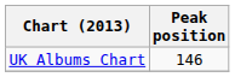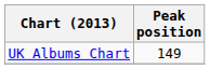UK Albums Chart | Peak position: 146 -> 149
